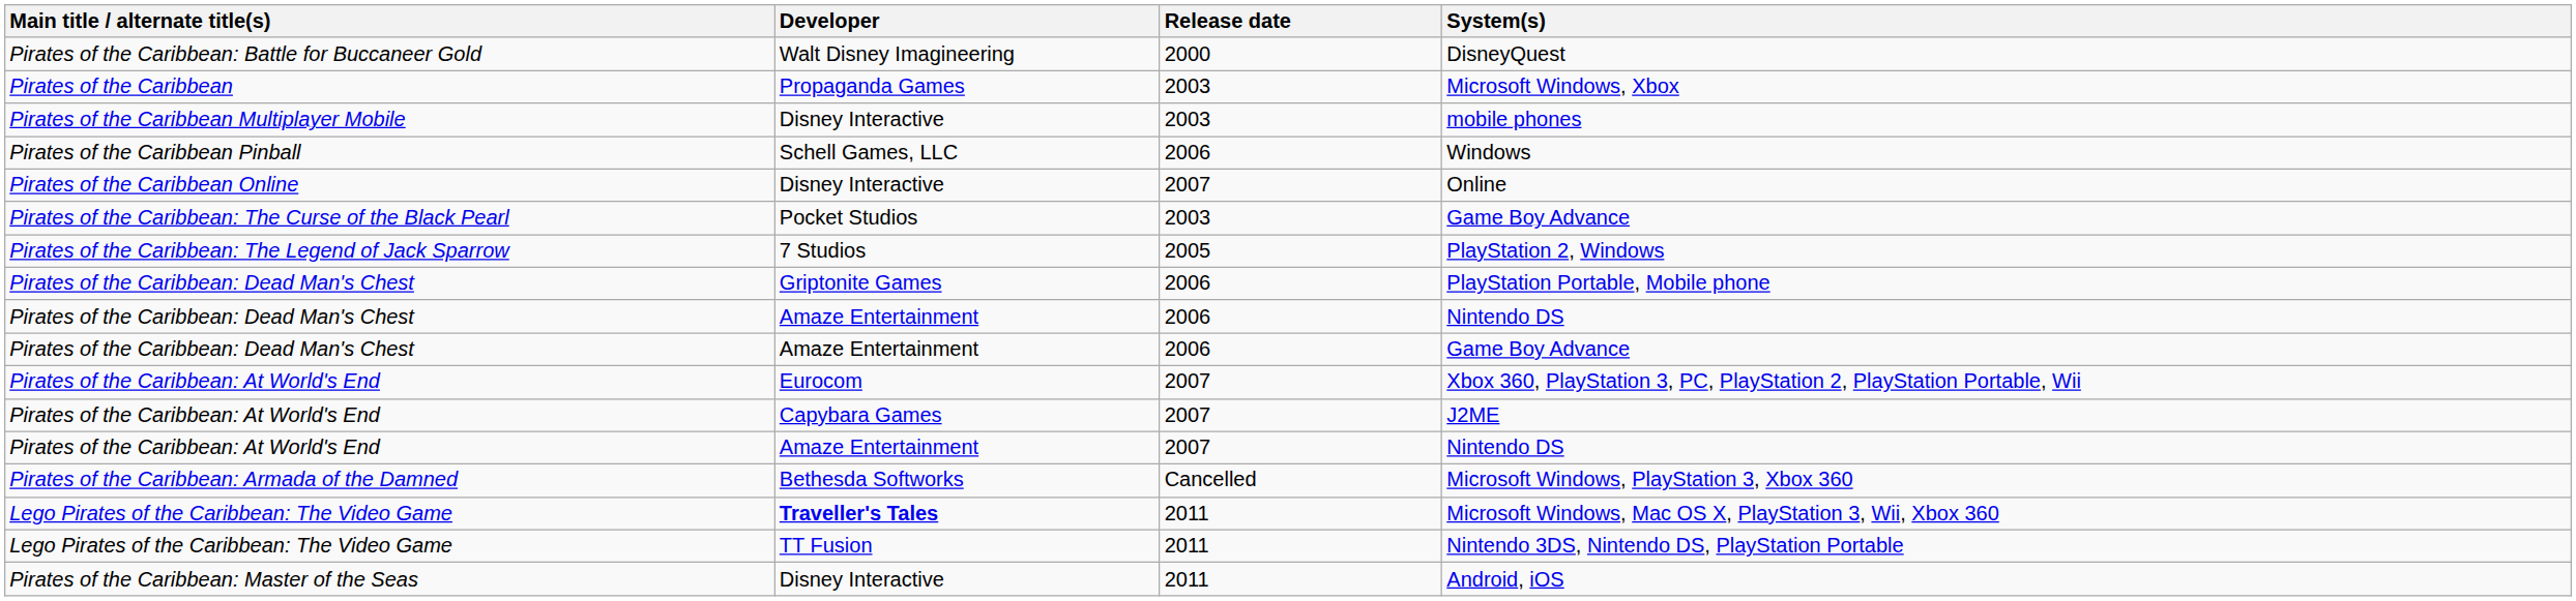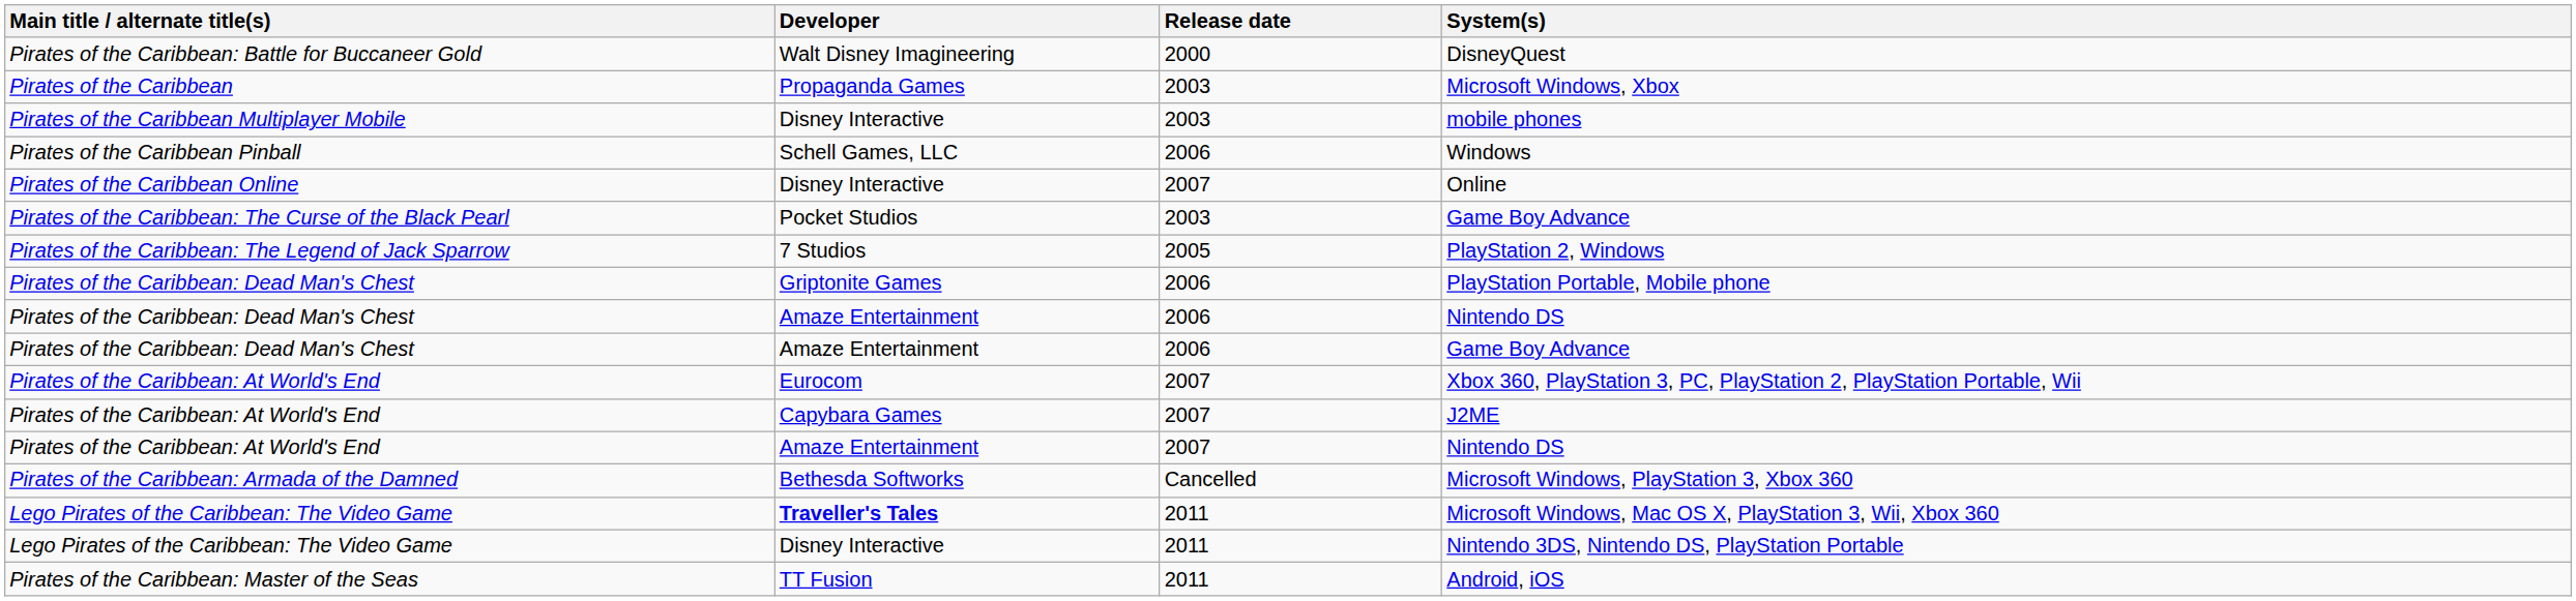Nintendo 3DS, Nintendo DS, PlayStation Portable | Developer: TT Fusion -> Disney Interactive
Android, iOS | Developer: Disney Interactive -> TT Fusion
